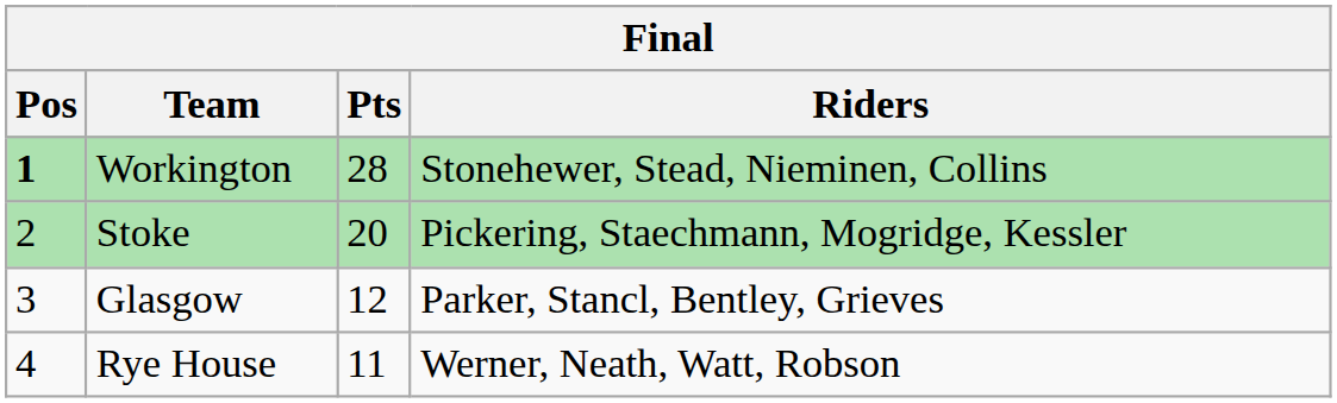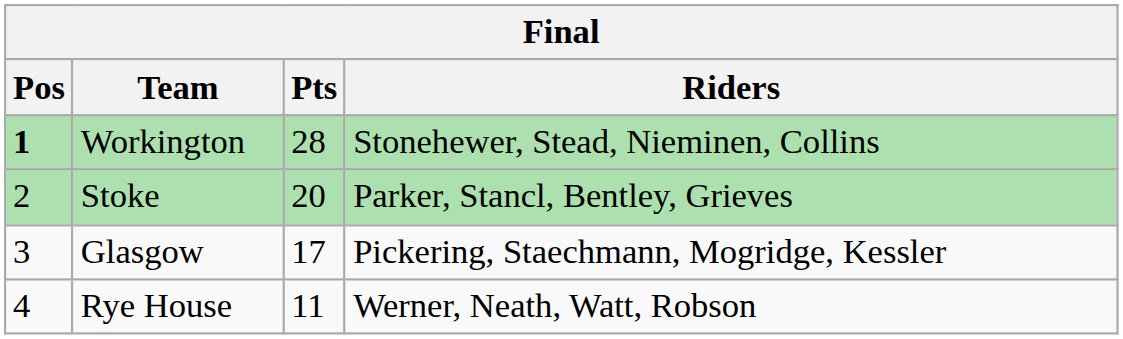Stoke | Riders: Pickering, Staechmann, Mogridge, Kessler -> Parker, Stancl, Bentley, Grieves
Glasgow | Pts: 12 -> 17
Glasgow | Riders: Parker, Stancl, Bentley, Grieves -> Pickering, Staechmann, Mogridge, Kessler
